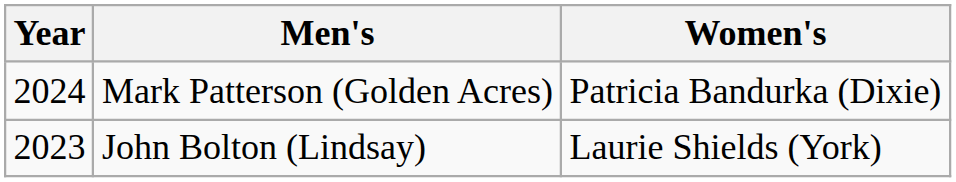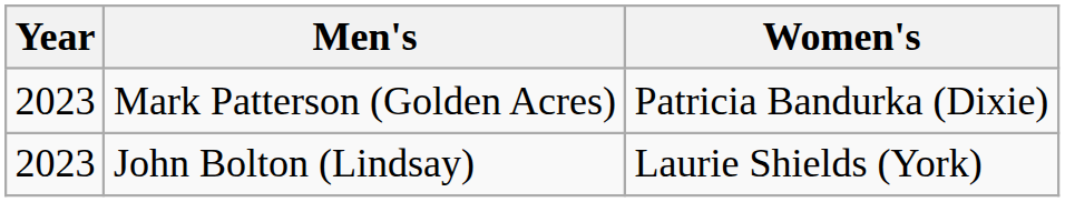Mark Patterson (Golden Acres) | Year: 2024 -> 2023
